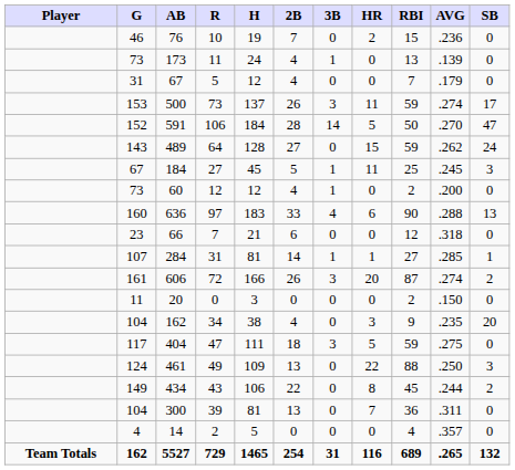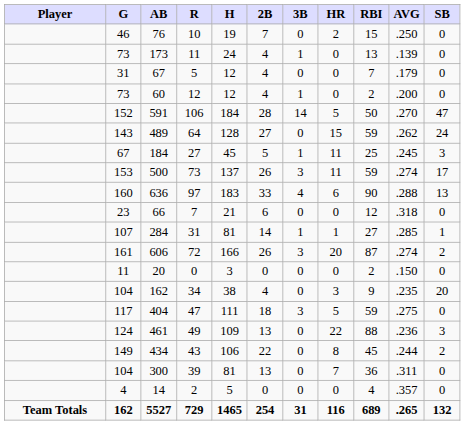76 | AVG: .236 -> .250
rows swapped: 500 <-> 60
461 | AVG: .250 -> .236
